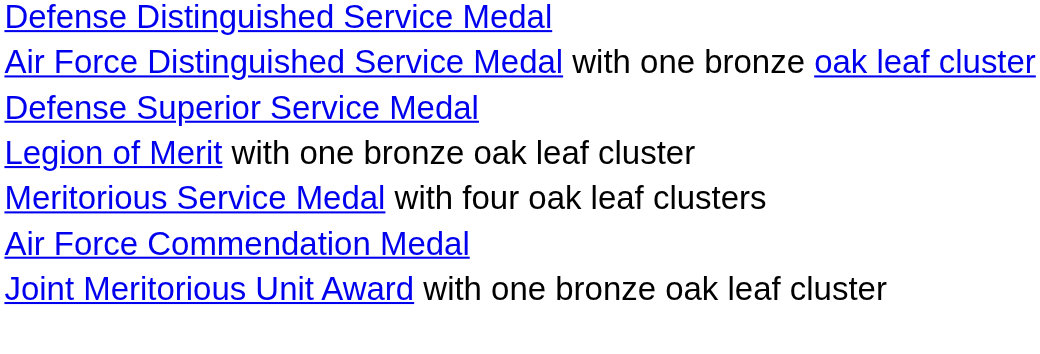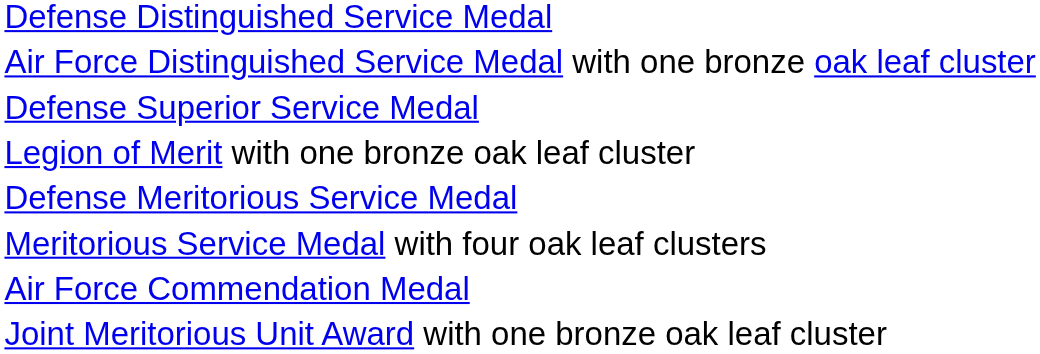+ row: Defense Meritorious Service Medal
